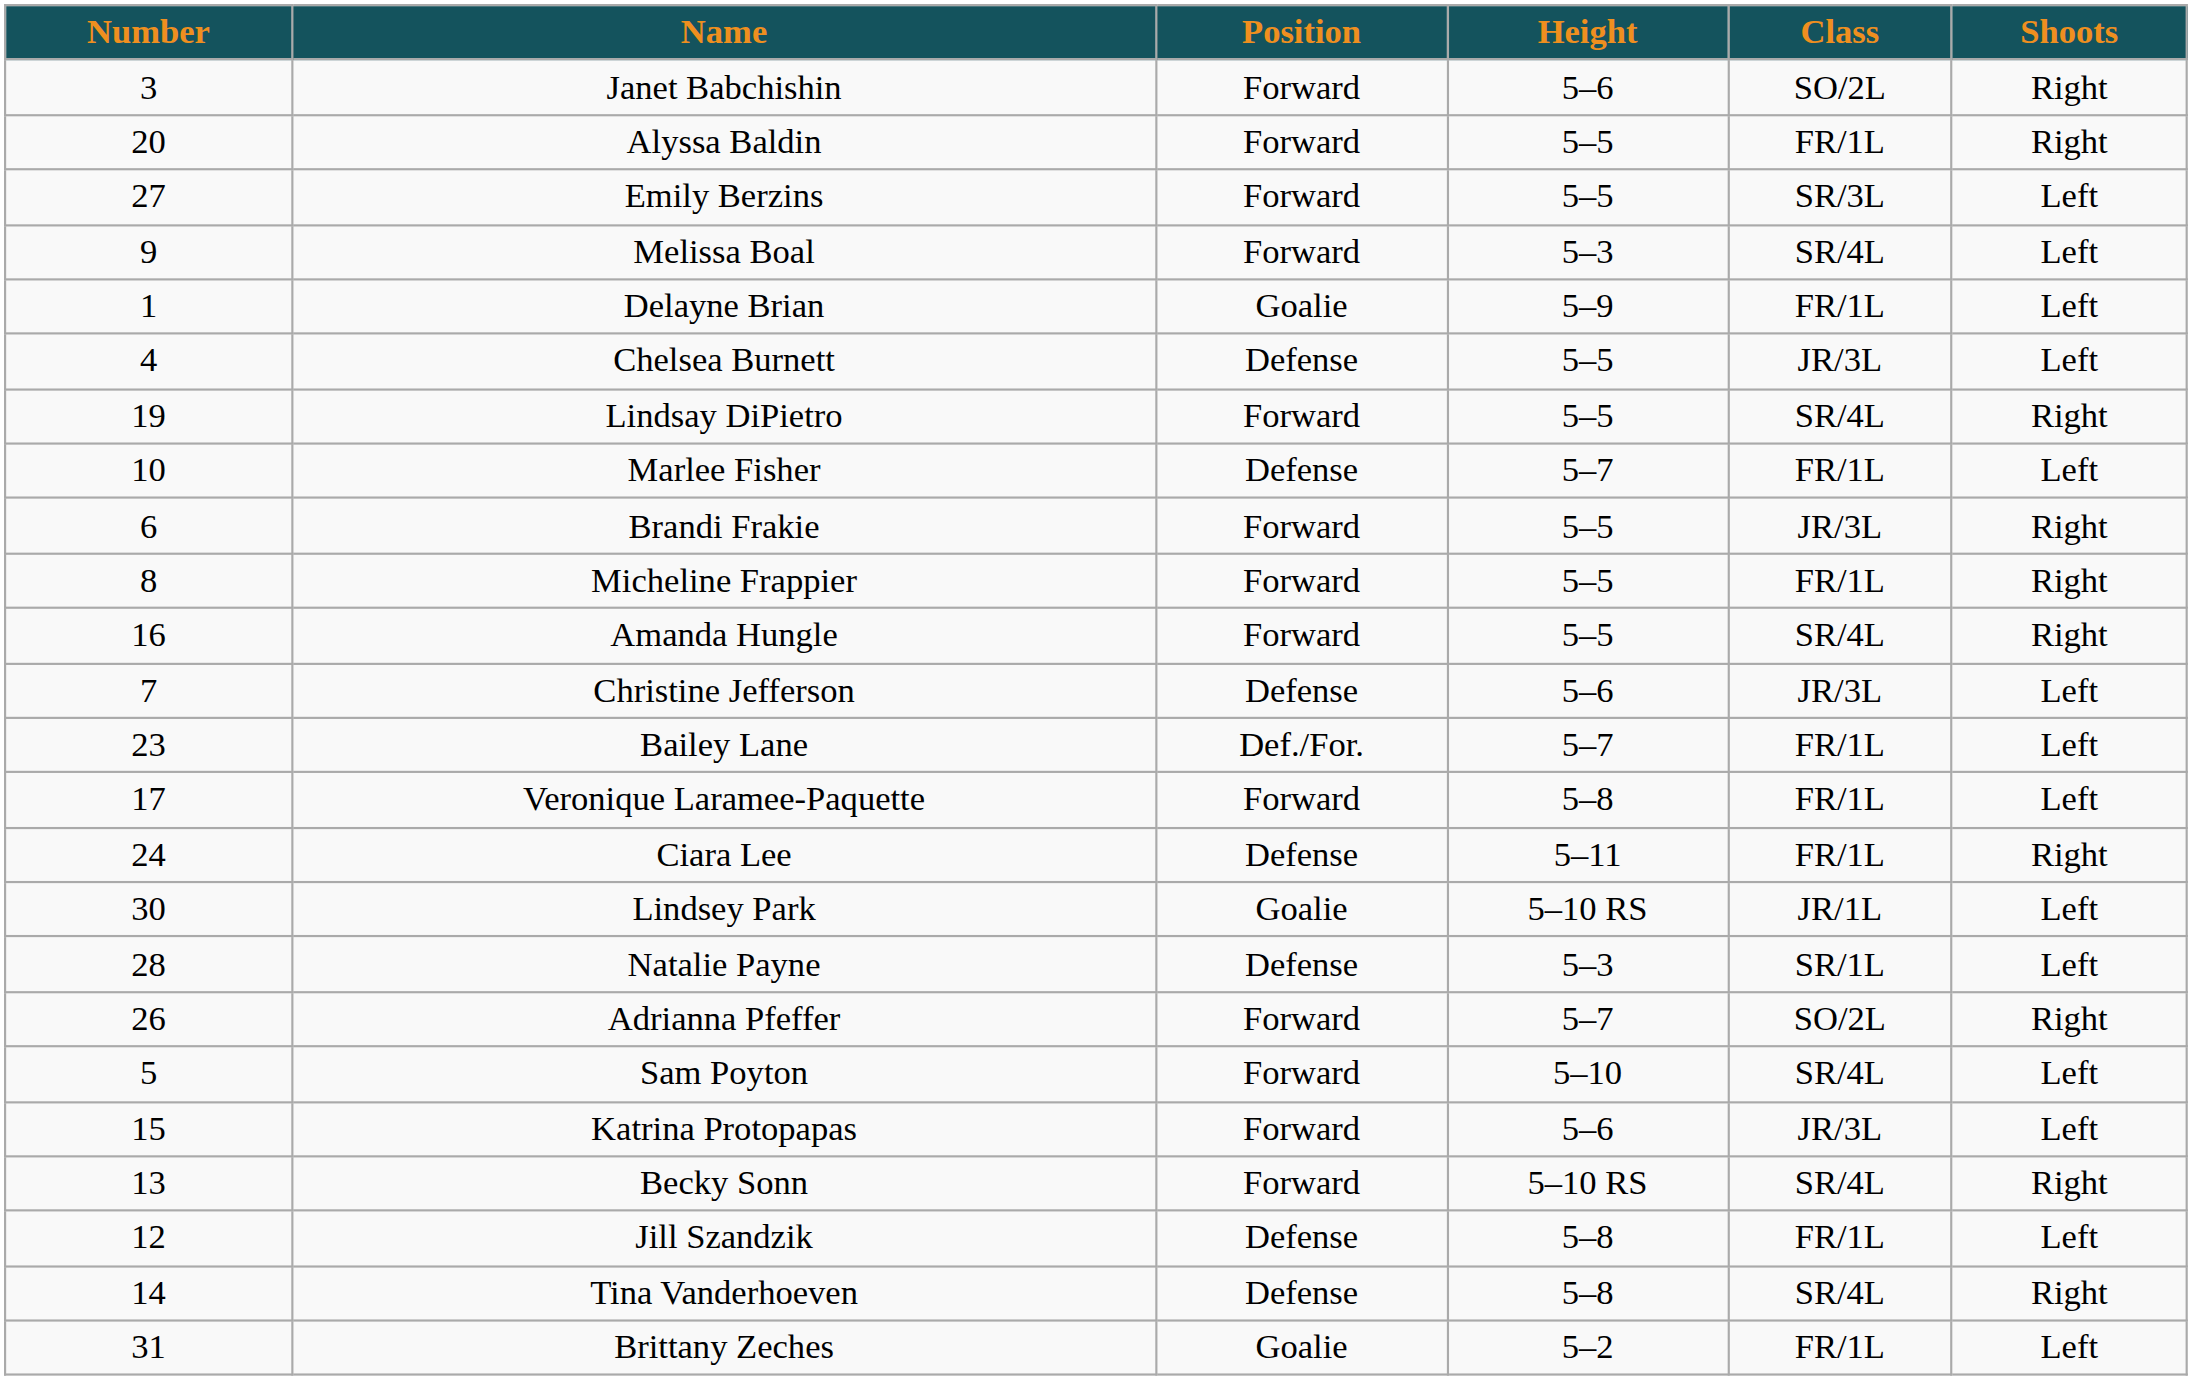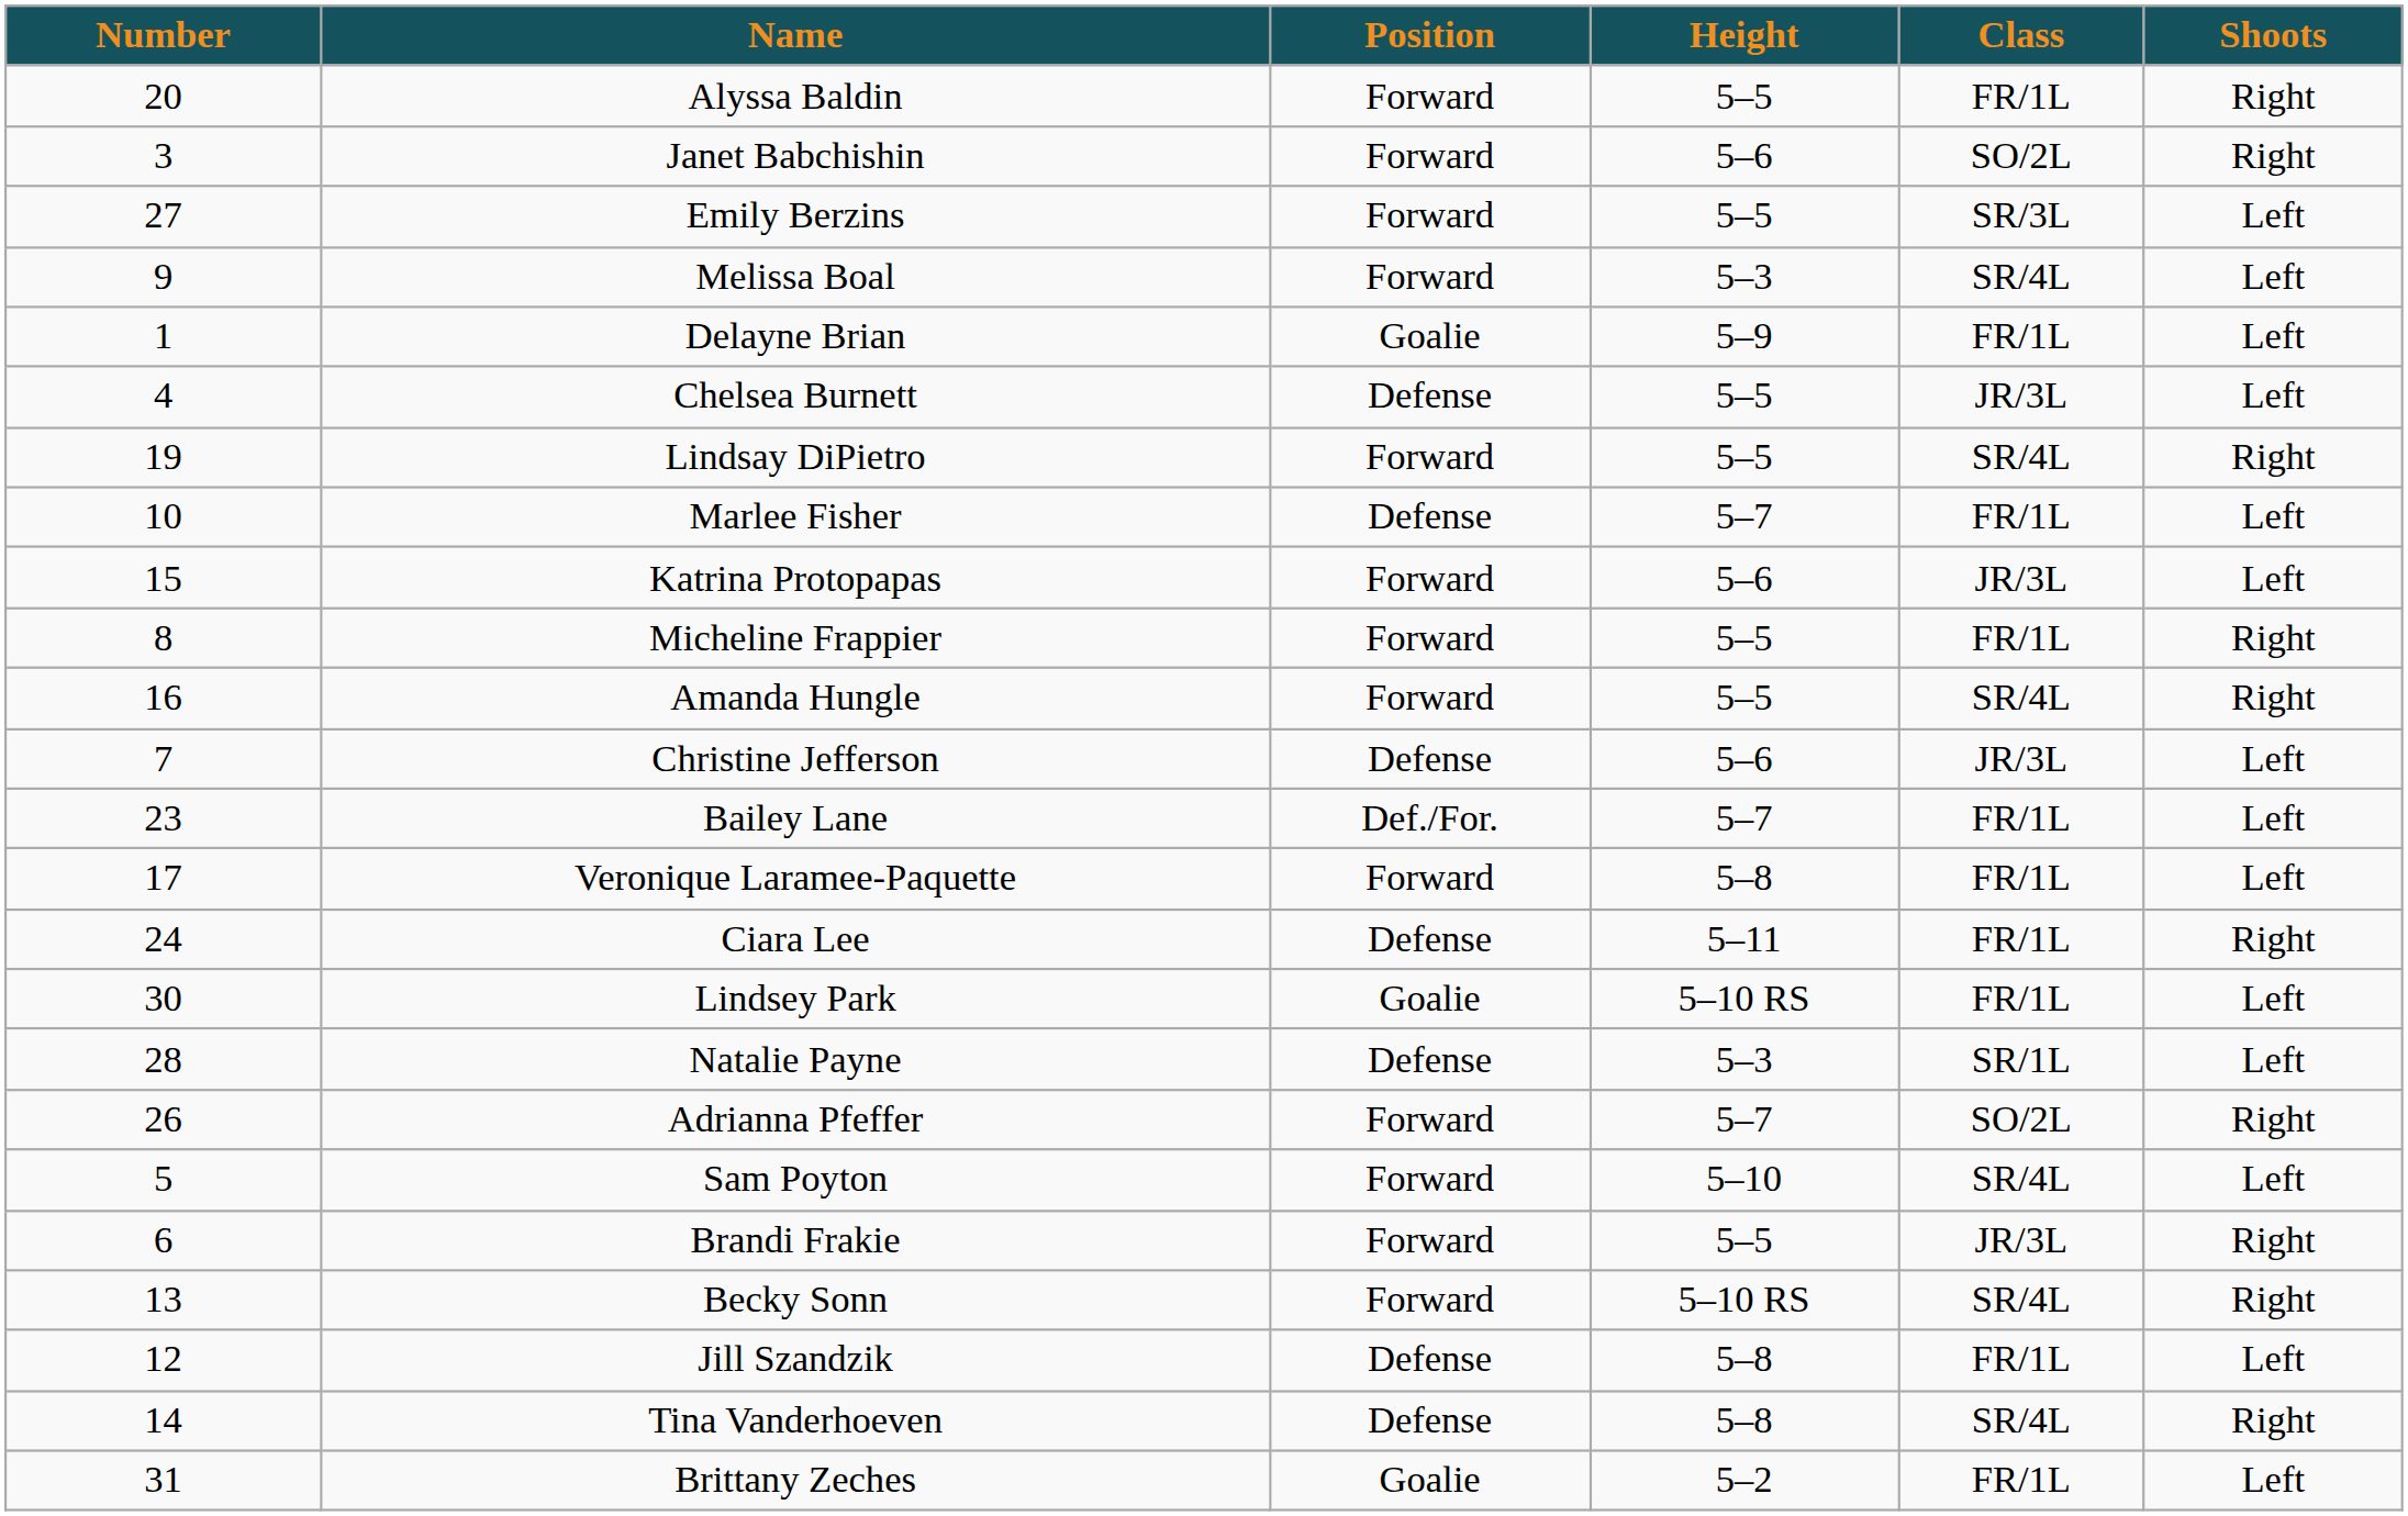rows swapped: Janet Babchishin <-> Alyssa Baldin
rows swapped: Brandi Frakie <-> Katrina Protopapas
Lindsey Park | Class: JR/1L -> FR/1L
